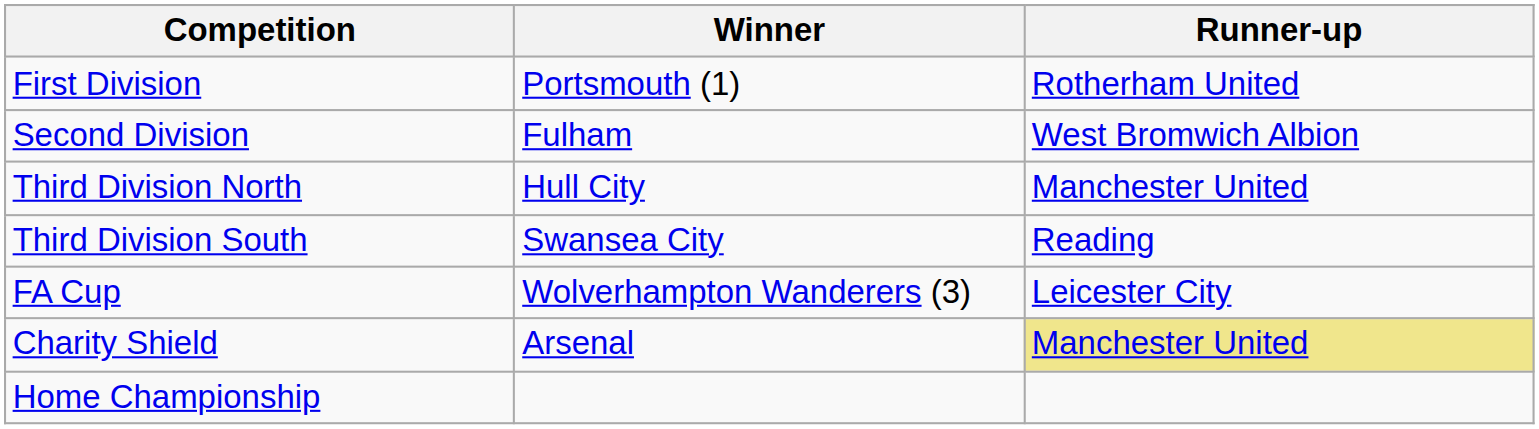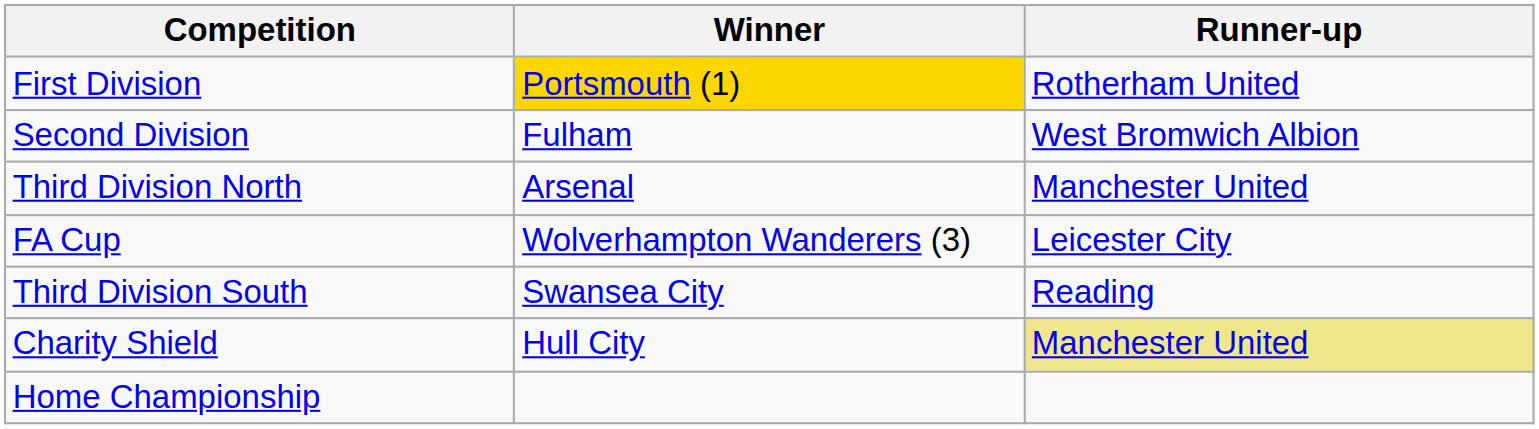First Division | Winner: no background -> gold background
Third Division North | Winner: Hull City -> Arsenal
rows swapped: Third Division South <-> FA Cup
Charity Shield | Winner: Arsenal -> Hull City
